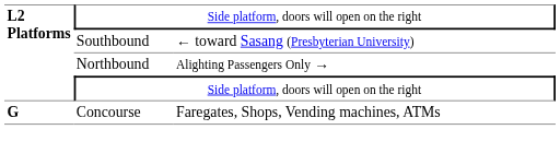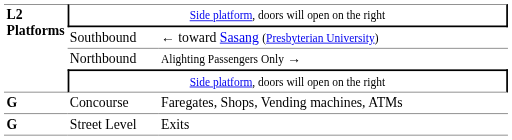+ row: G | Street Level | Exits
